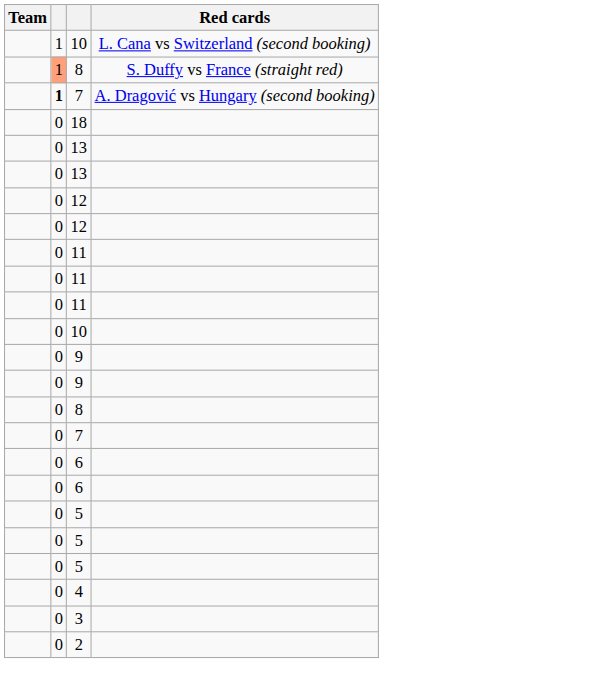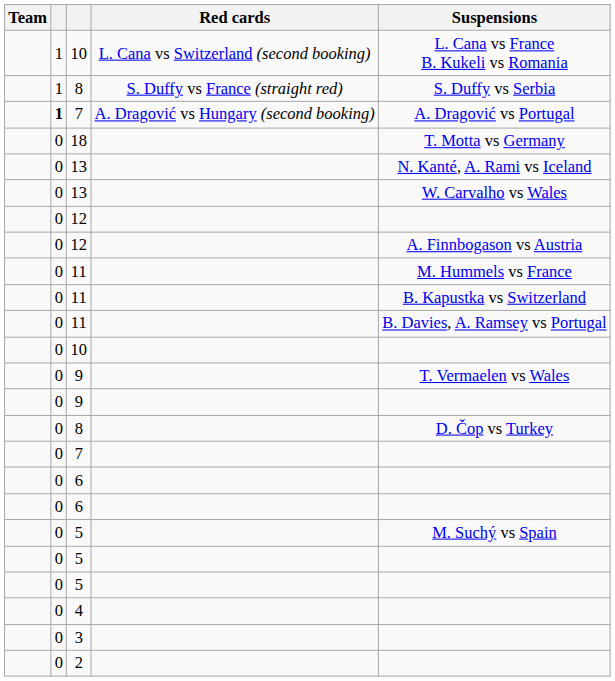+ column: Suspensions | L. Cana vs France B. Kukeli vs Romania | S. Duffy vs Serbia | A. Dragović vs Portugal | T. Motta vs Germany | N. Kanté, A. Rami vs Iceland | W. Carvalho vs Wales | A. Finnbogason vs Austria | M. Hummels vs France | B. Kapustka vs Switzerland | B. Davies, A. Ramsey vs Portugal | T. Vermaelen vs Wales | D. Čop vs Turkey | M. Suchý vs Spain
8 / S. Duffy vs France (straight red) | column 2: lightsalmon background -> no background
